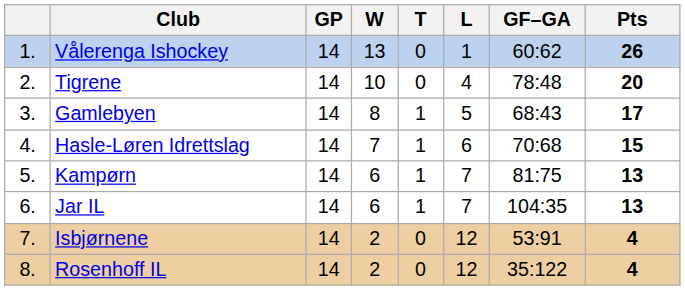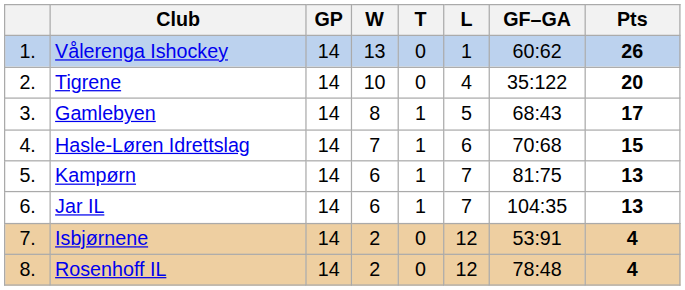Tigrene | GF–GA: 78:48 -> 35:122
Rosenhoff IL | GF–GA: 35:122 -> 78:48
